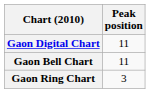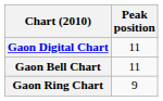Gaon Ring Chart | Peak position: 3 -> 9
